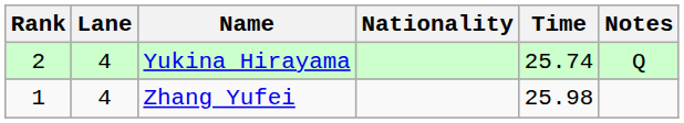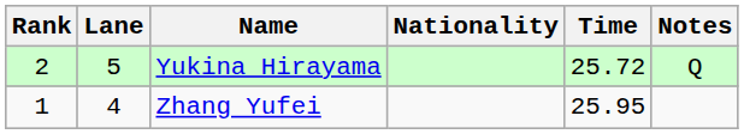Yukina Hirayama | Lane: 4 -> 5
Yukina Hirayama | Time: 25.74 -> 25.72
Zhang Yufei | Time: 25.98 -> 25.95
